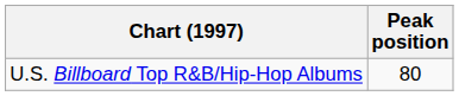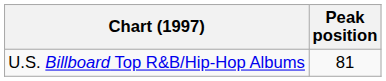U.S. Billboard Top R&B/Hip-Hop Albums | Peak position: 80 -> 81
